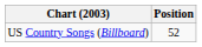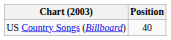US Country Songs (Billboard) | Position: 52 -> 40
